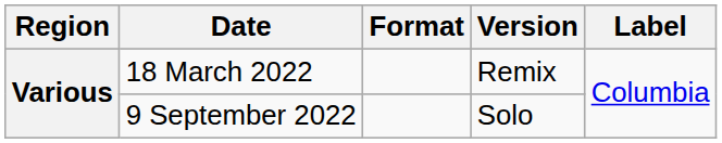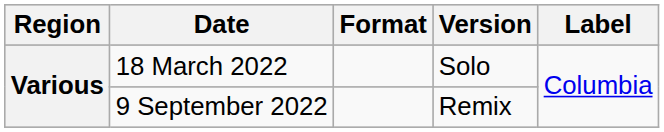18 March 2022 | Version: Remix -> Solo
9 September 2022 | Version: Solo -> Remix
